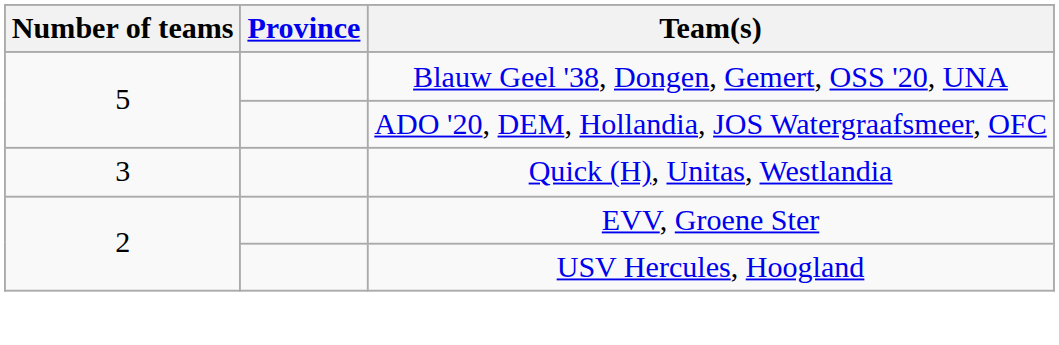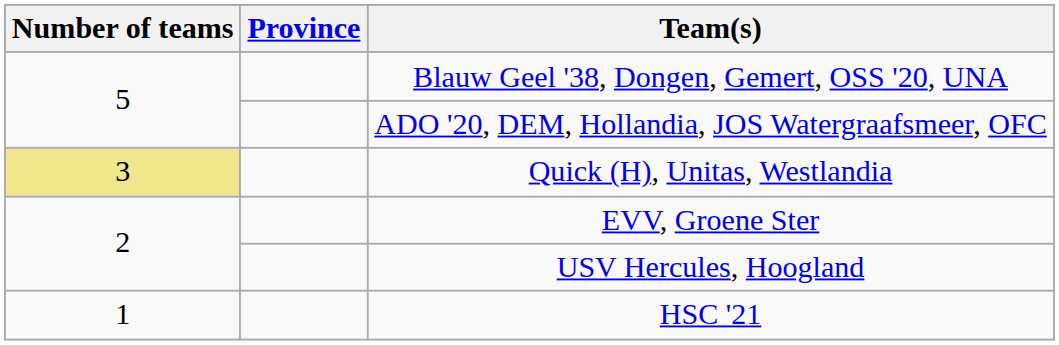Quick (H), Unitas, Westlandia | Number of teams: no background -> khaki background
+ row: 1 | HSC '21
